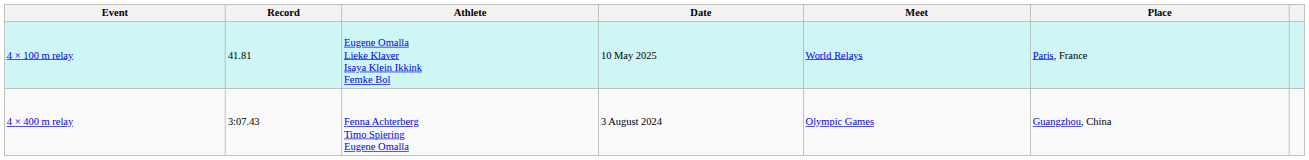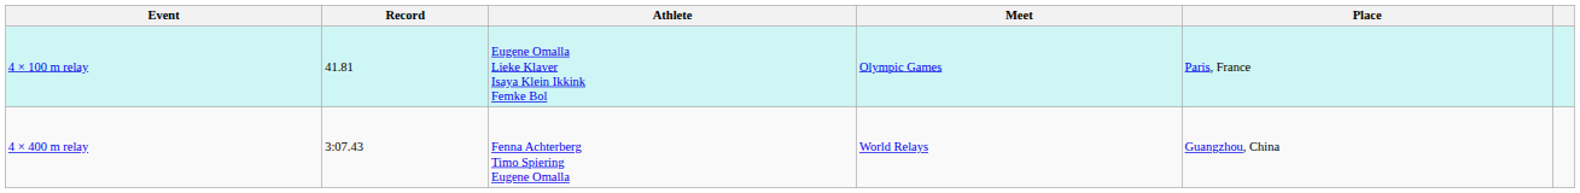- column: Date | 10 May 2025 | 3 August 2024
4 × 100 m relay | Meet: World Relays -> Olympic Games
4 × 400 m relay | Meet: Olympic Games -> World Relays
